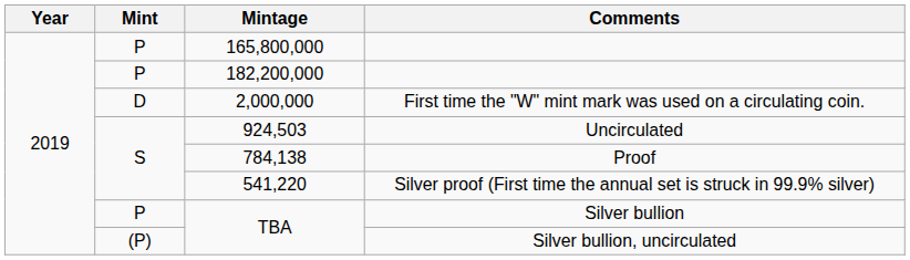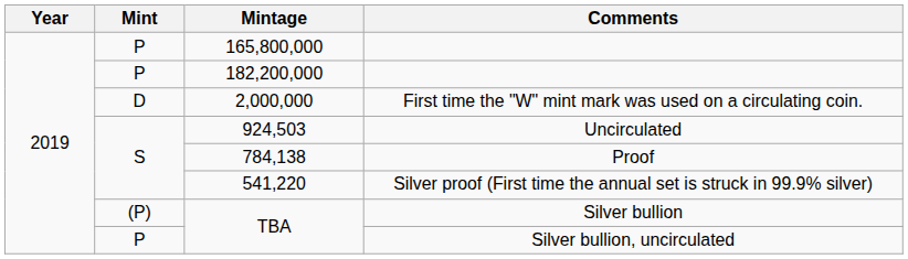TBA / Silver bullion | Mint: P -> (P)
TBA / Silver bullion, uncirculated | Mint: (P) -> P
